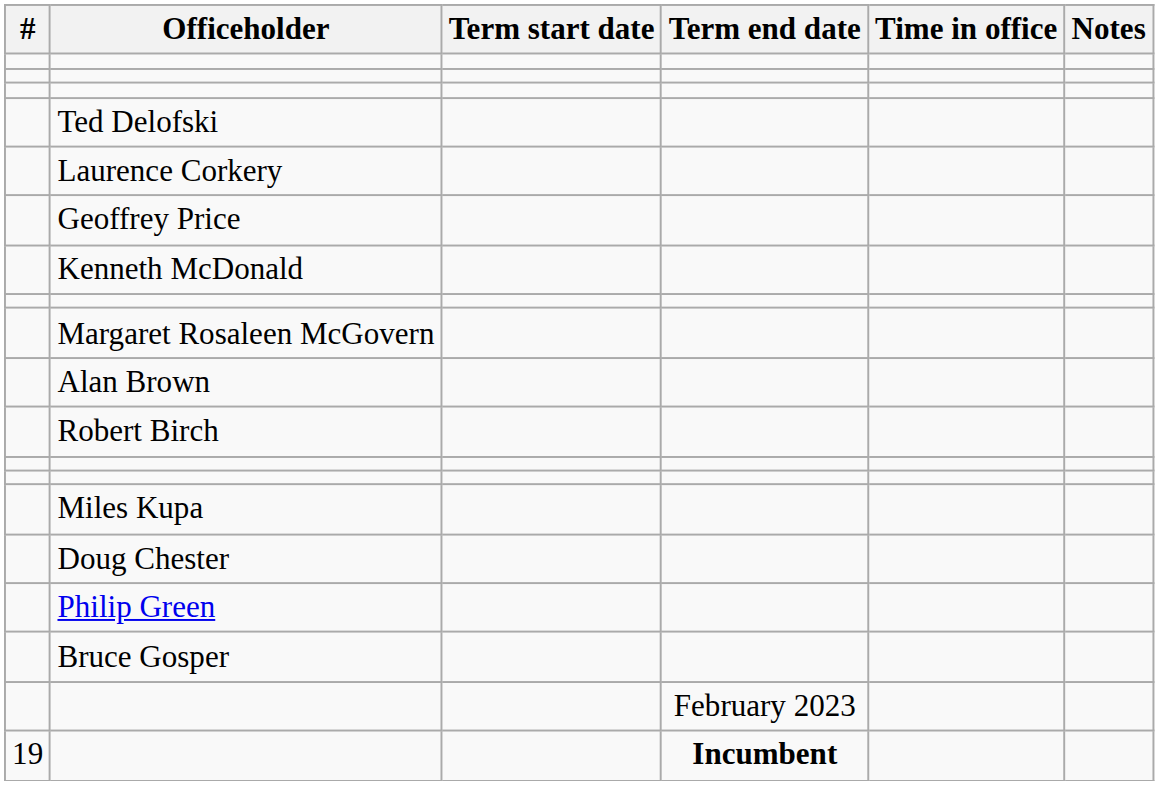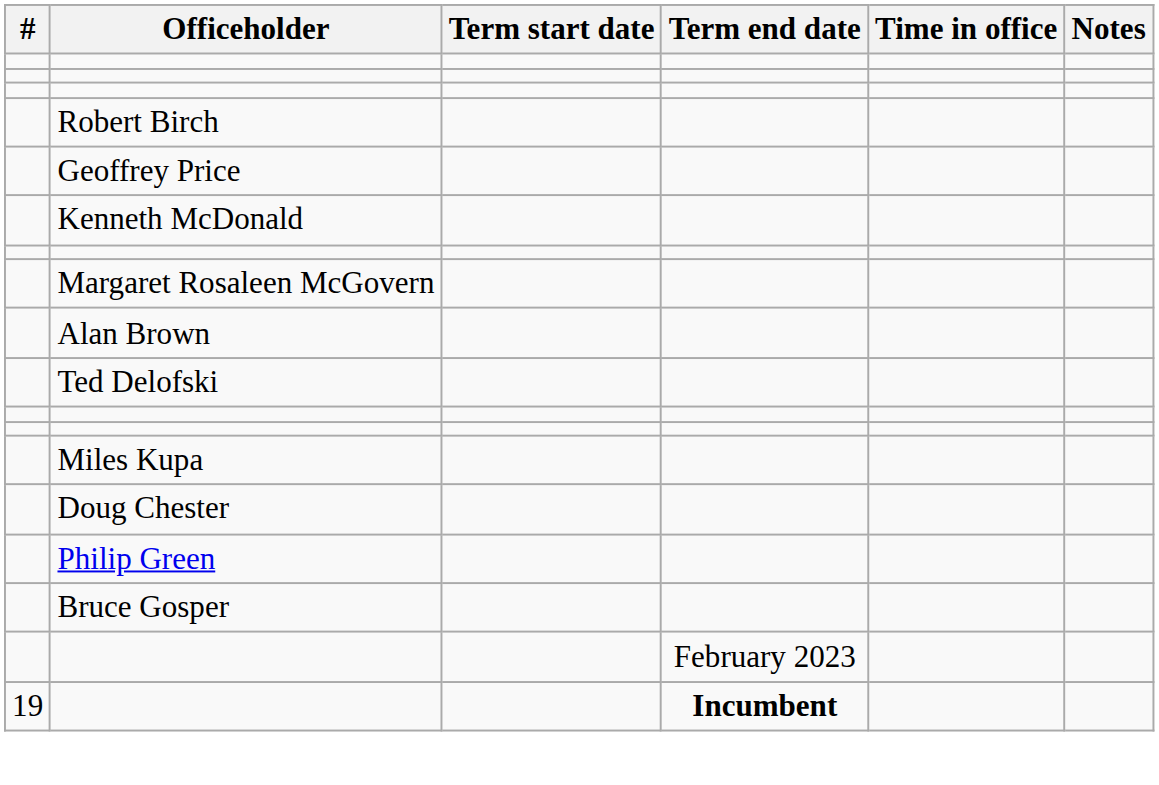rows swapped: Robert Birch <-> Ted Delofski
- row: Laurence Corkery
